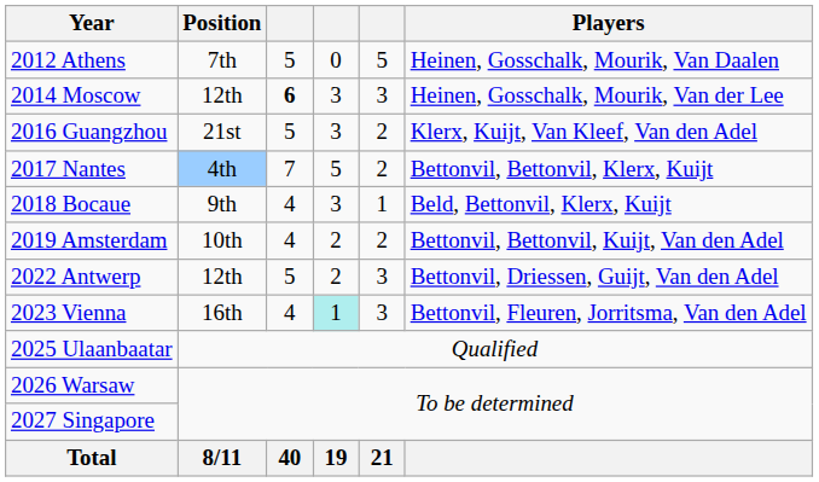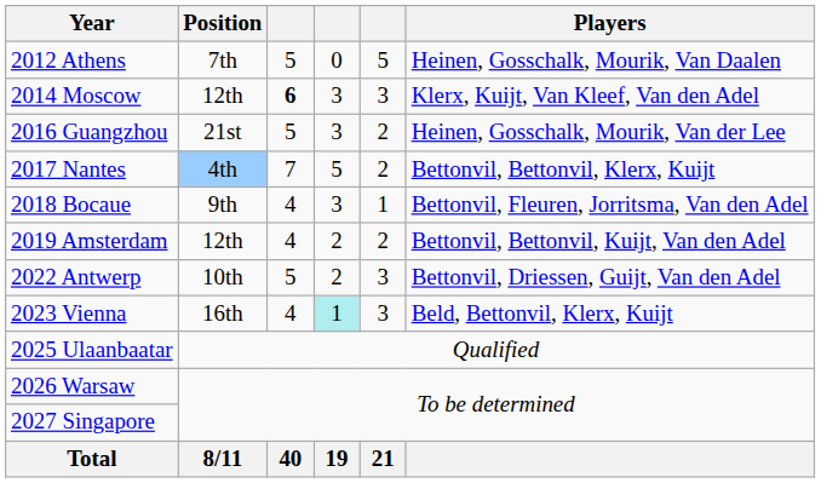2014 Moscow | Players: Heinen, Gosschalk, Mourik, Van der Lee -> Klerx, Kuijt, Van Kleef, Van den Adel
2016 Guangzhou | Players: Klerx, Kuijt, Van Kleef, Van den Adel -> Heinen, Gosschalk, Mourik, Van der Lee
2018 Bocaue | Players: Beld, Bettonvil, Klerx, Kuijt -> Bettonvil, Fleuren, Jorritsma, Van den Adel
2019 Amsterdam | Position: 10th -> 12th
2022 Antwerp | Position: 12th -> 10th
2023 Vienna | Players: Bettonvil, Fleuren, Jorritsma, Van den Adel -> Beld, Bettonvil, Klerx, Kuijt
